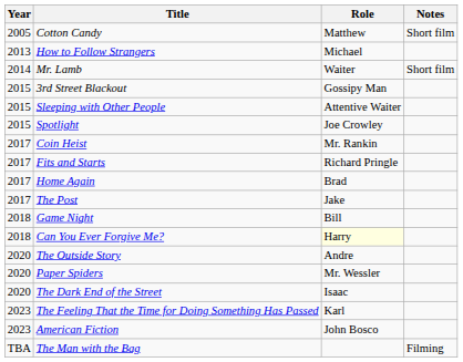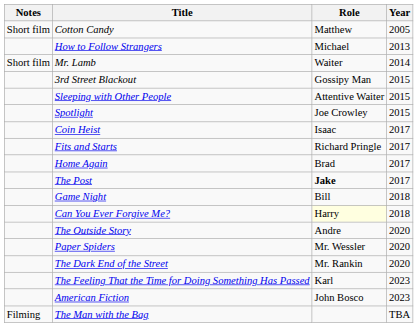columns swapped: Year <-> Notes
Coin Heist | Role: Mr. Rankin -> Isaac
The Post | Role: normal -> bold
The Dark End of the Street | Role: Isaac -> Mr. Rankin
